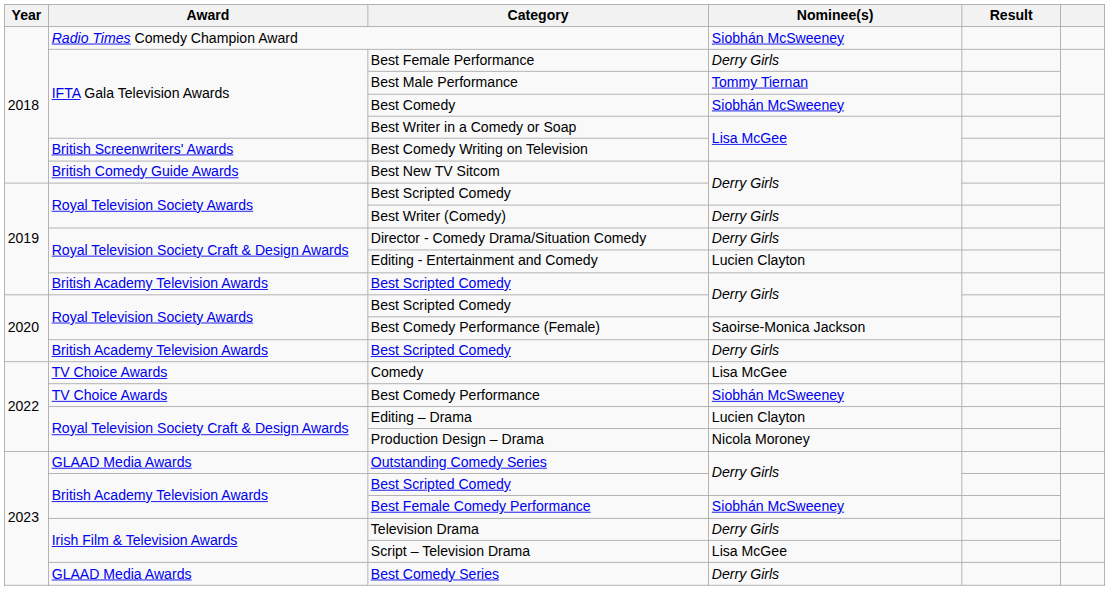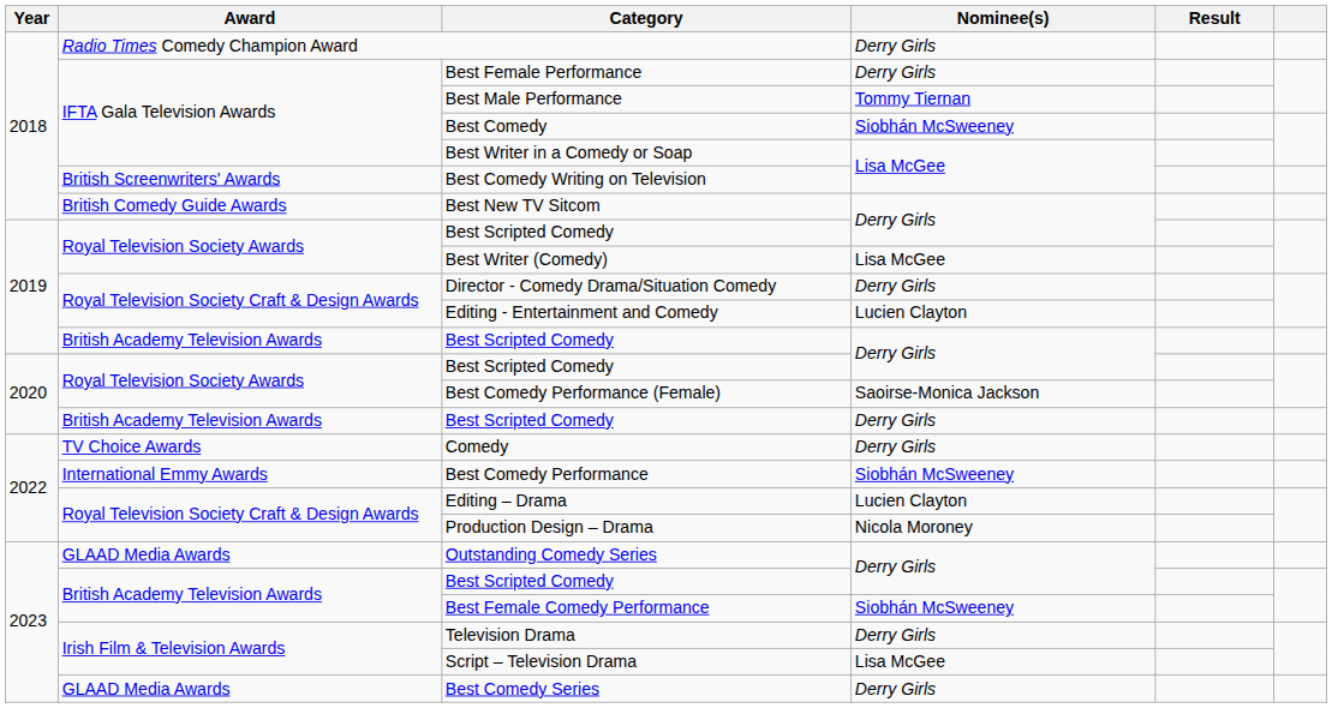Radio Times Comedy Champion Award | Nominee(s): Siobhán McSweeney -> Derry Girls
Best Writer (Comedy) | Nominee(s): Derry Girls -> Lisa McGee
Comedy | Nominee(s): Lisa McGee -> Derry Girls
Best Comedy Performance | Award: TV Choice Awards -> International Emmy Awards
